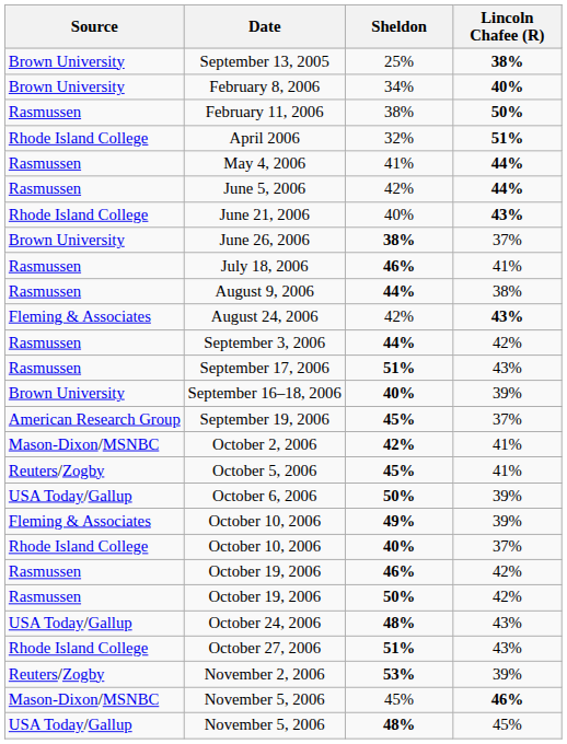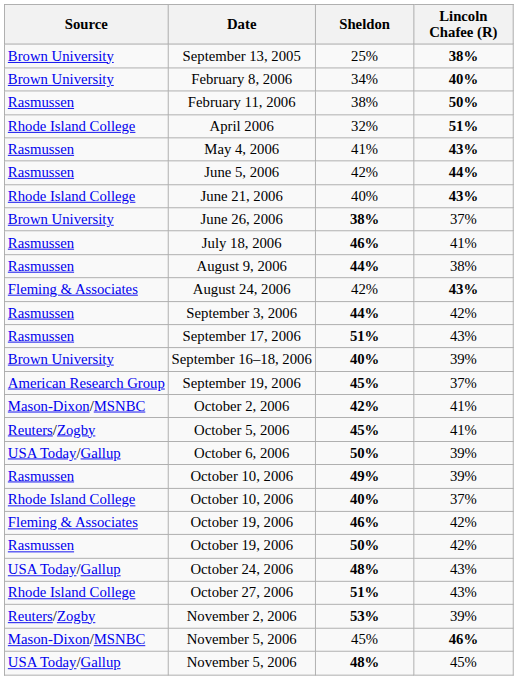May 4, 2006 | Lincoln Chafee (R): 44% -> 43%
October 10, 2006 / 49% | Source: Fleming & Associates -> Rasmussen
October 19, 2006 / 46% | Source: Rasmussen -> Fleming & Associates
